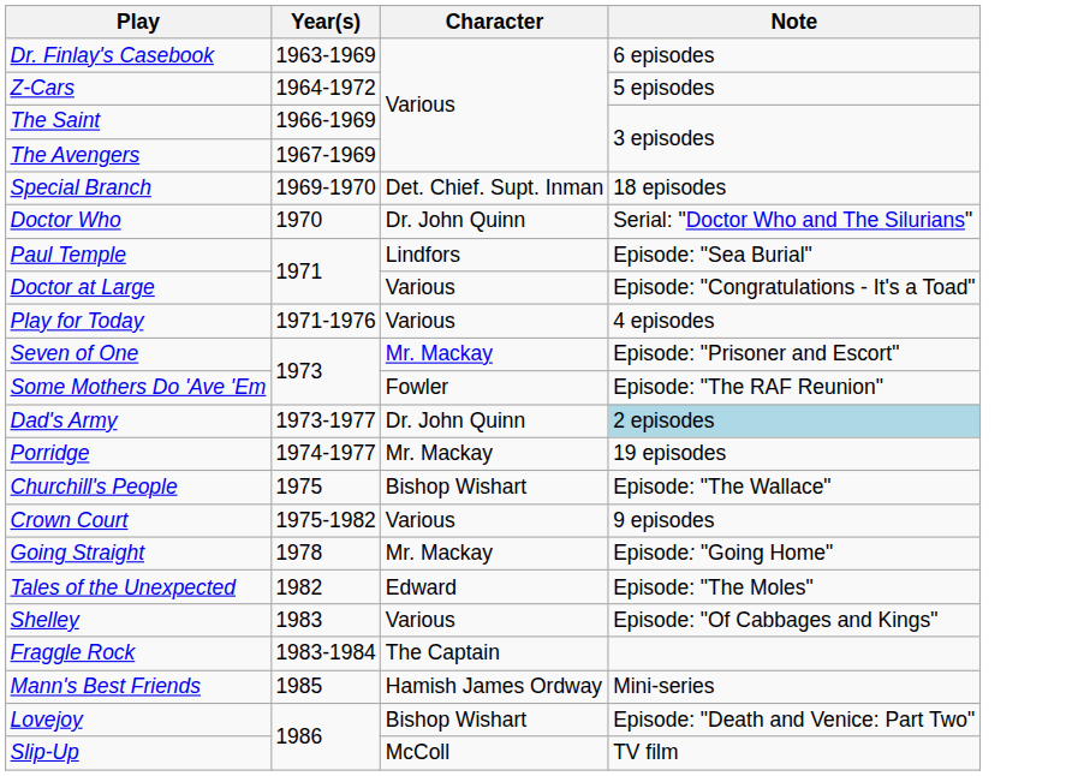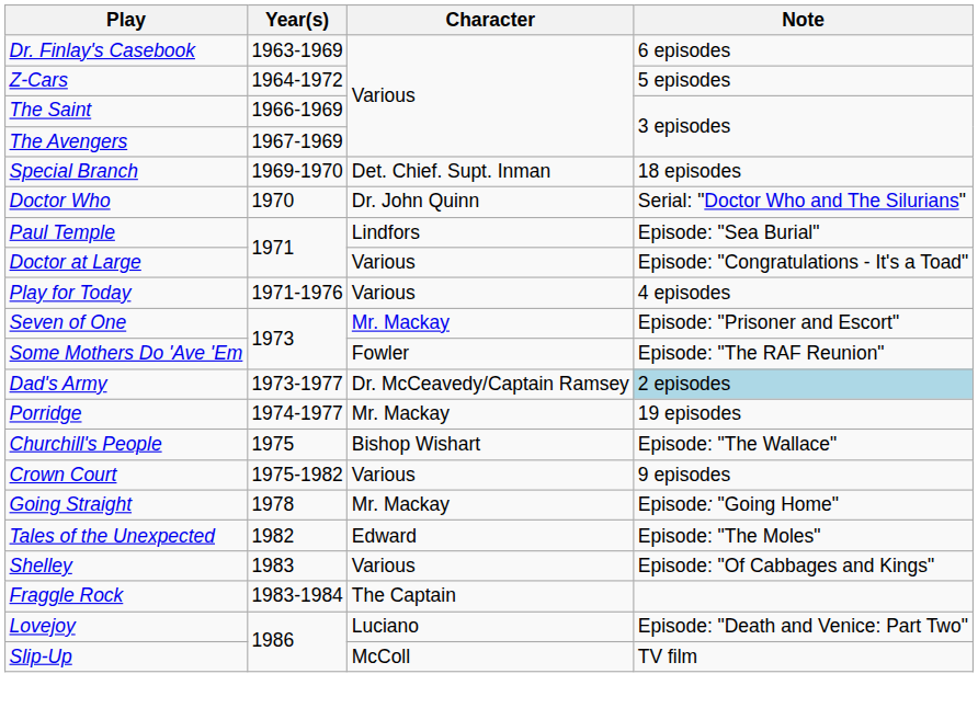Dad's Army | Character: Dr. John Quinn -> Dr. McCeavedy/Captain Ramsey
- row: Mann's Best Friends | 1985 | Hamish James Ordway | Mini-series
Lovejoy | Character: Bishop Wishart -> Luciano
